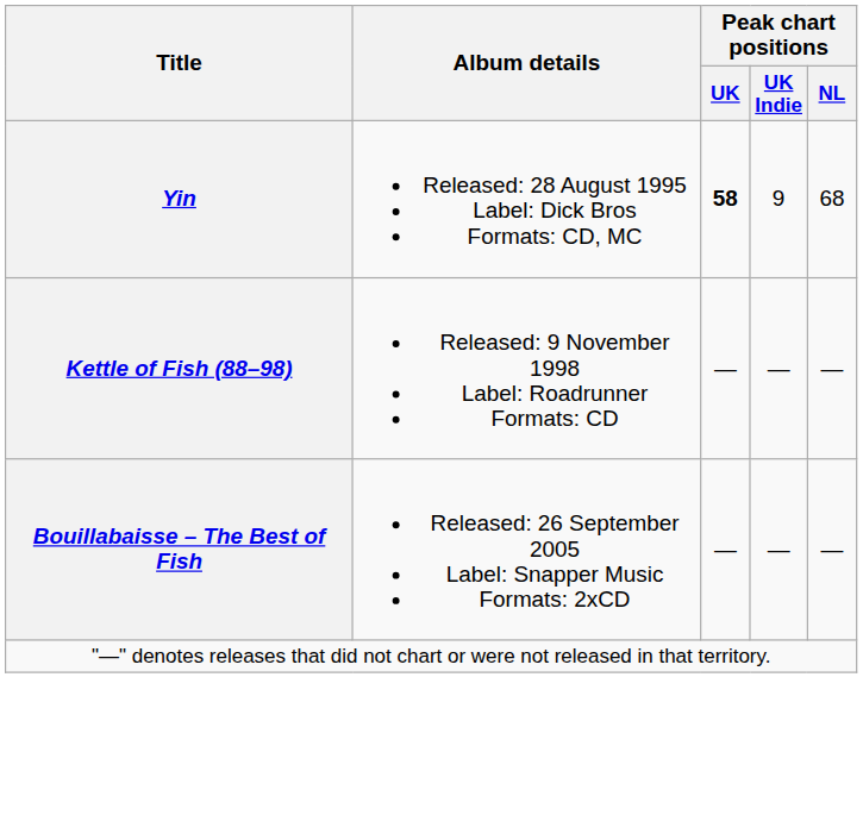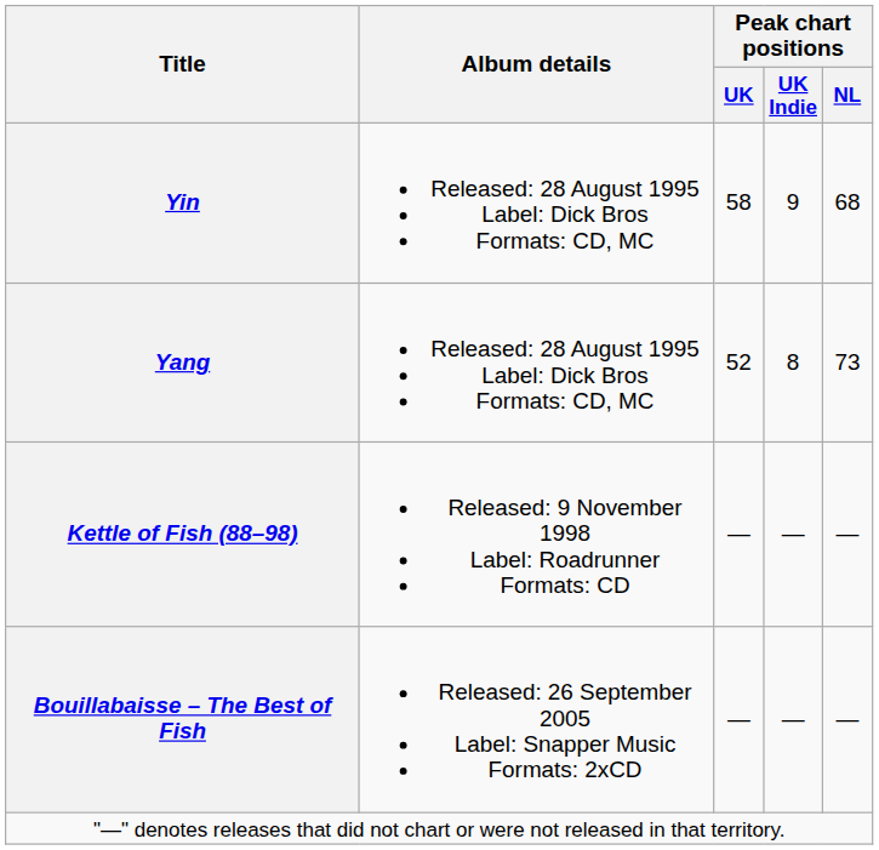Yin | Peak chart positions / UK: bold -> normal
+ row: Yang | Released: 28 August 1995 Label: Dick Bros Formats: CD, MC | 52 | 8 | 73
